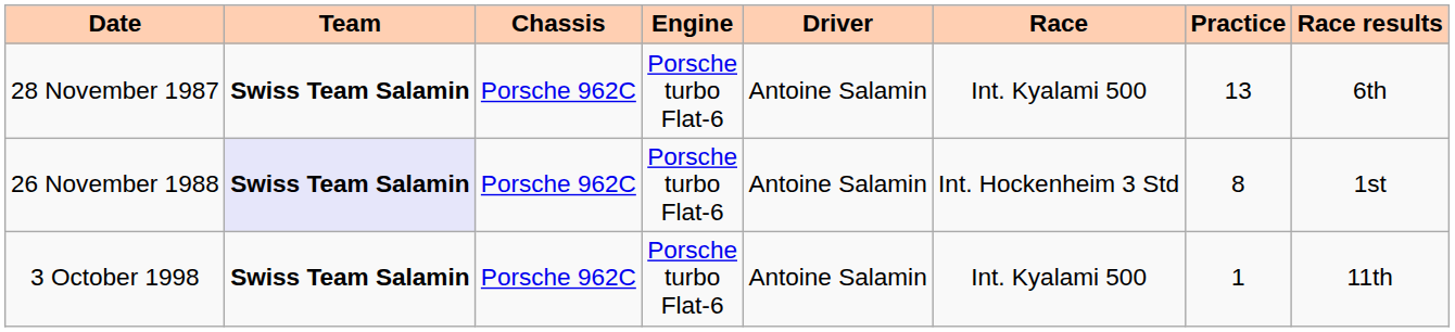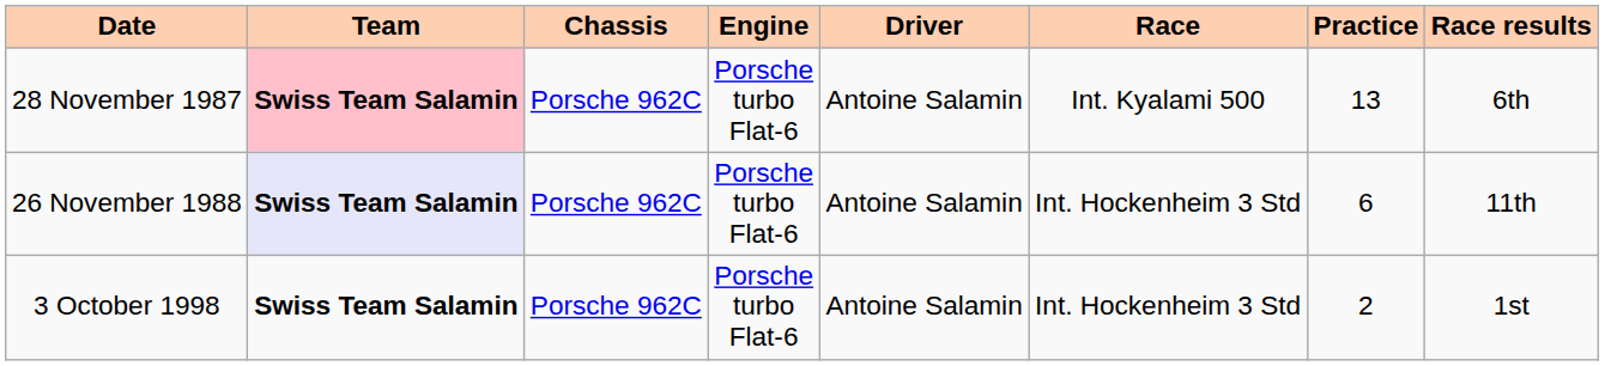28 November 1987 | Team: no background -> pink background
26 November 1988 | Practice: 8 -> 6
26 November 1988 | Race results: 1st -> 11th
3 October 1998 | Race: Int. Kyalami 500 -> Int. Hockenheim 3 Std
3 October 1998 | Practice: 1 -> 2
3 October 1998 | Race results: 11th -> 1st
